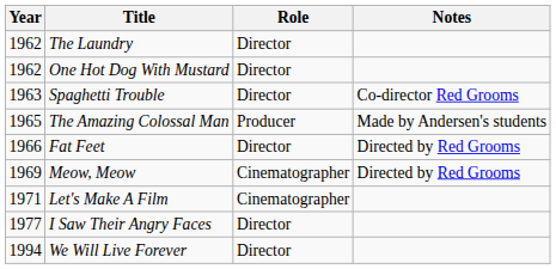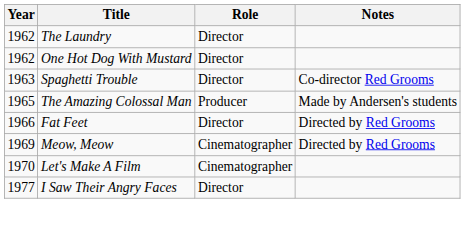Let's Make A Film | Year: 1971 -> 1970
- row: 1994 | We Will Live Forever | Director
